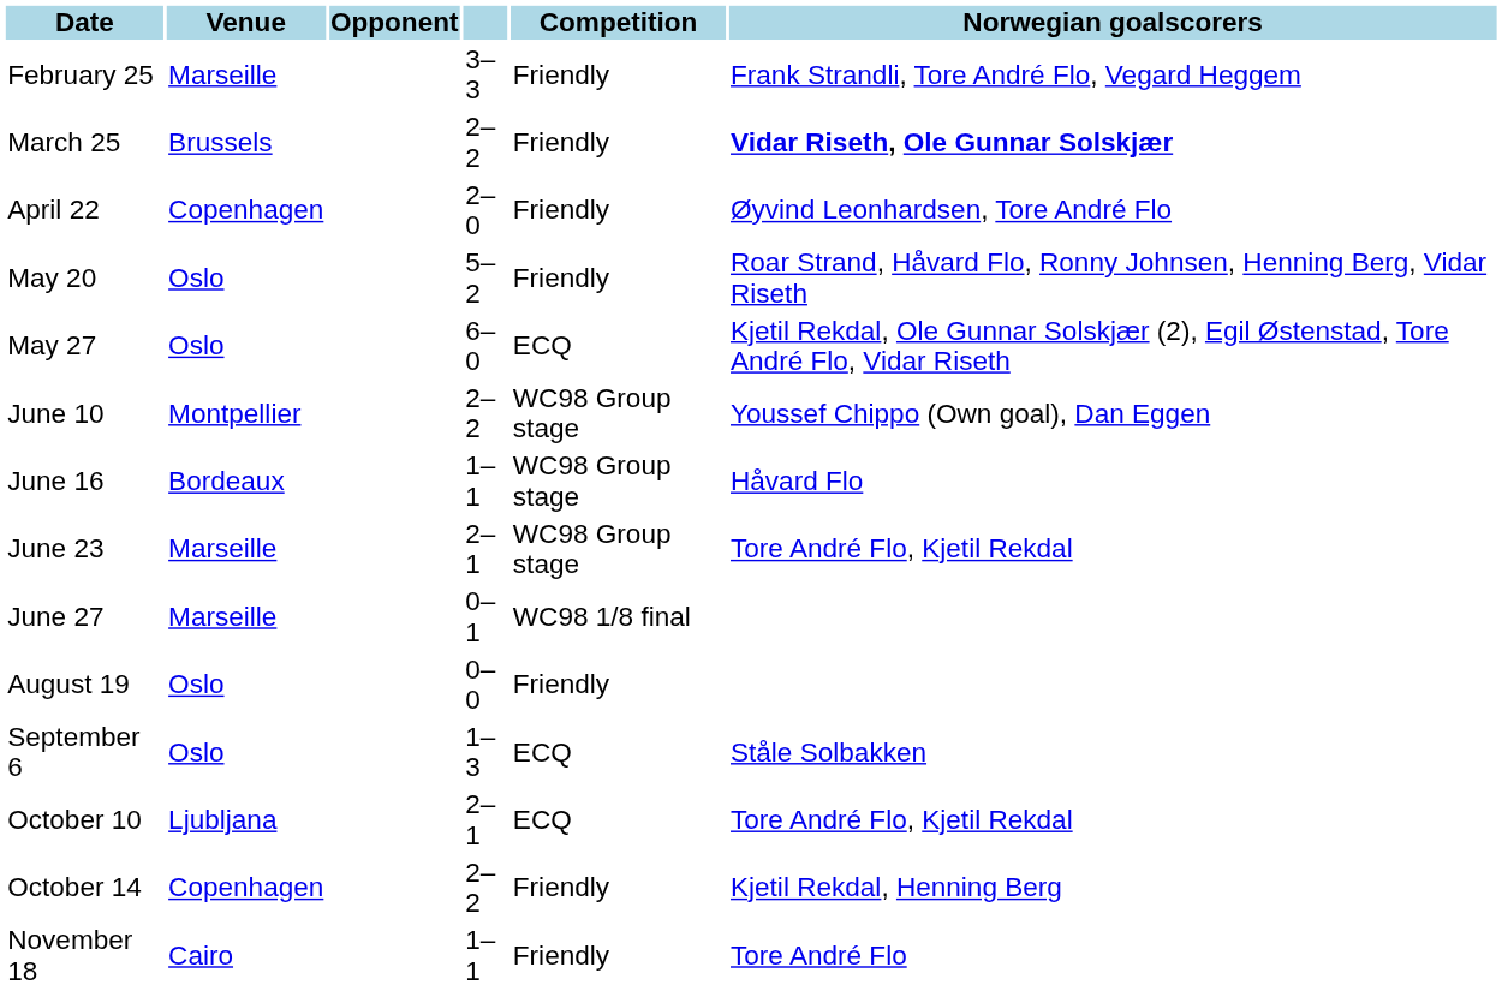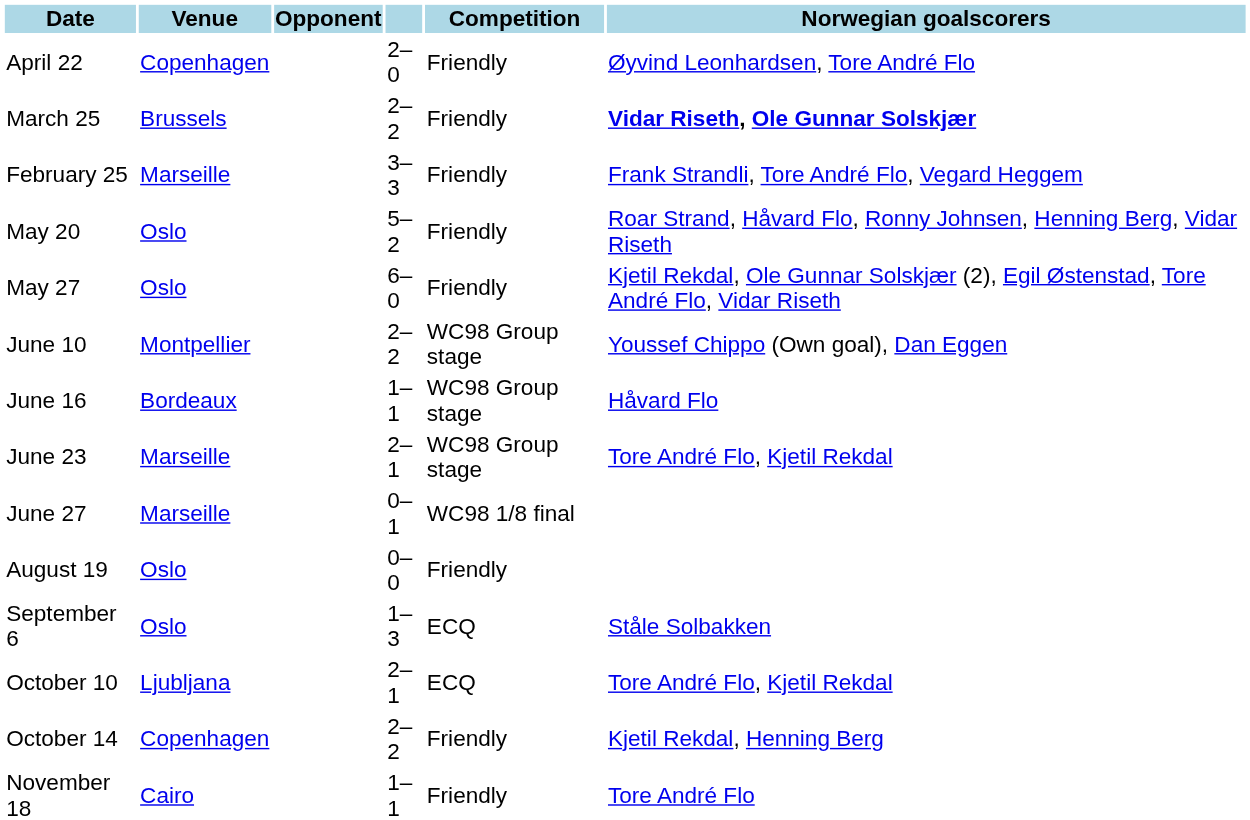rows swapped: February 25 <-> April 22
May 27 | Competition: ECQ -> Friendly
